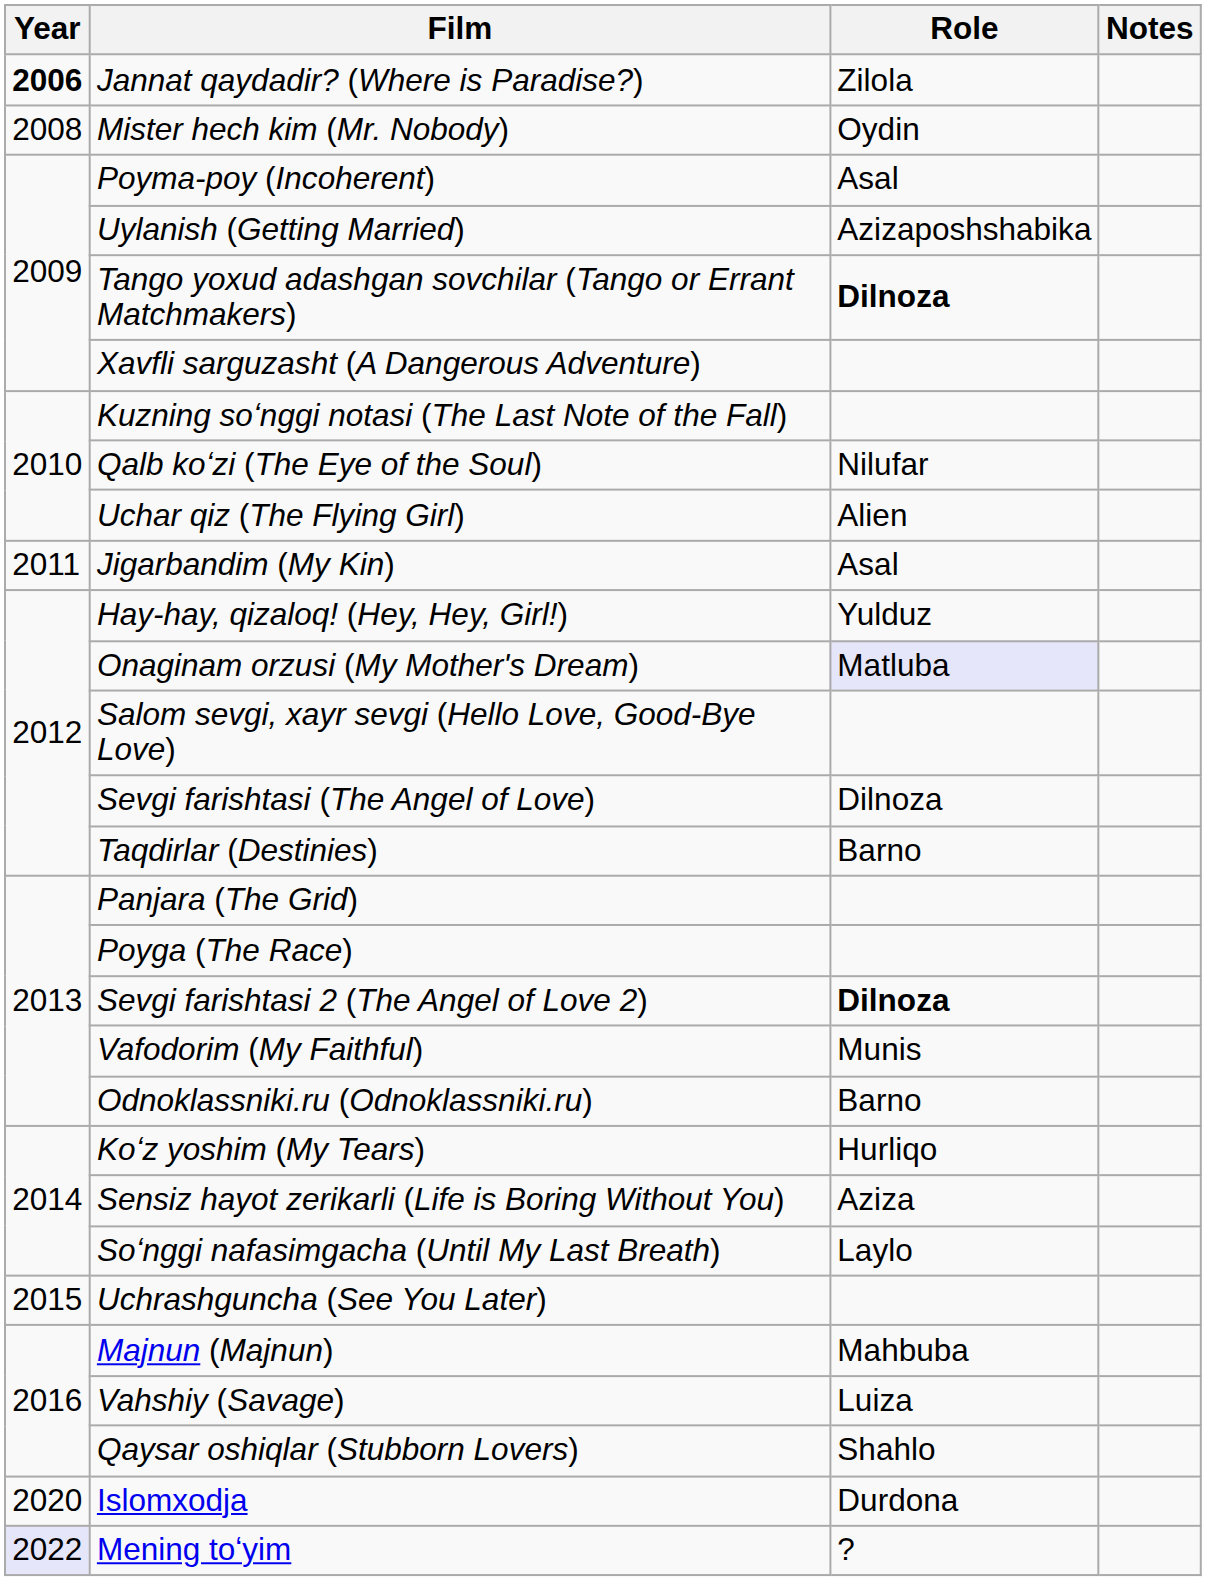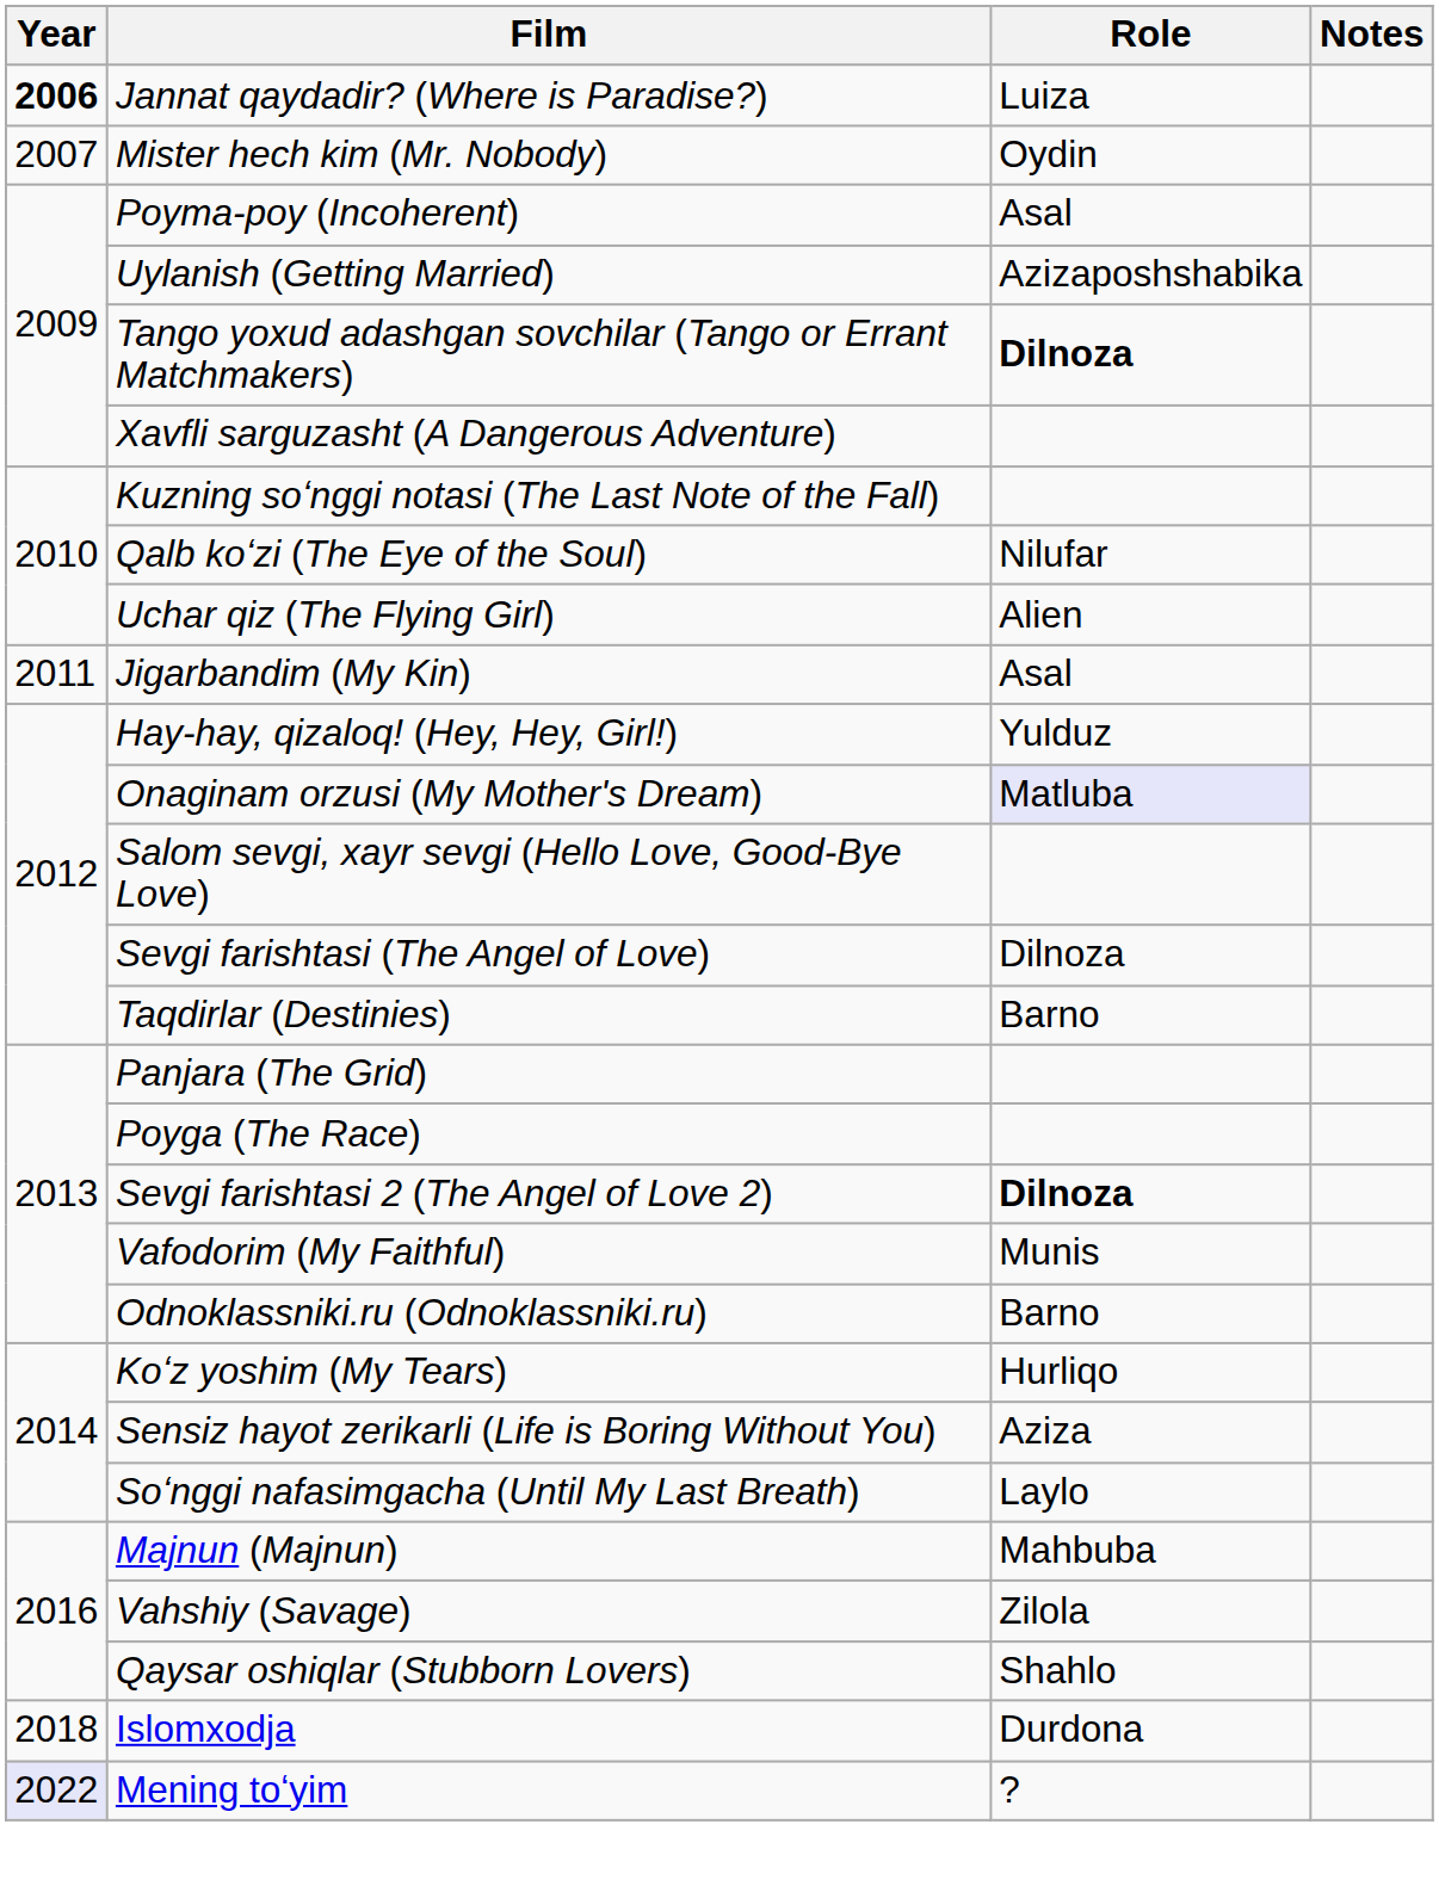Jannat qaydadir? (Where is Paradise?) | Role: Zilola -> Luiza
Mister hech kim (Mr. Nobody) | Year: 2008 -> 2007
- row: 2015 | Uchrashguncha (See You Later)
Vahshiy (Savage) | Role: Luiza -> Zilola
Islomxodja | Year: 2020 -> 2018
